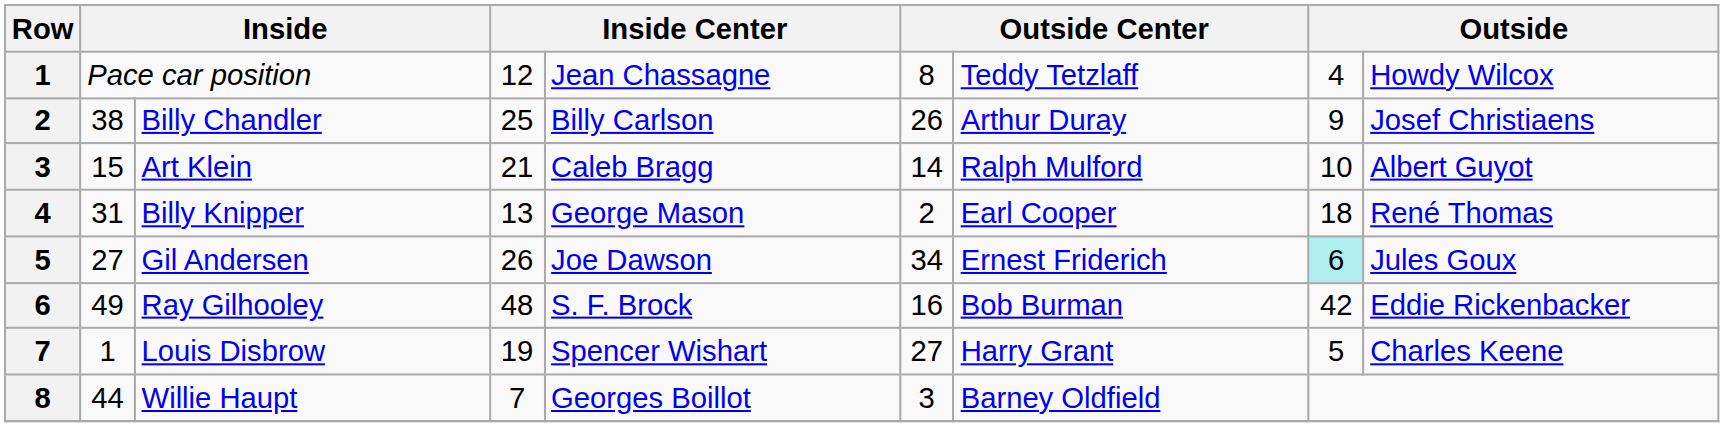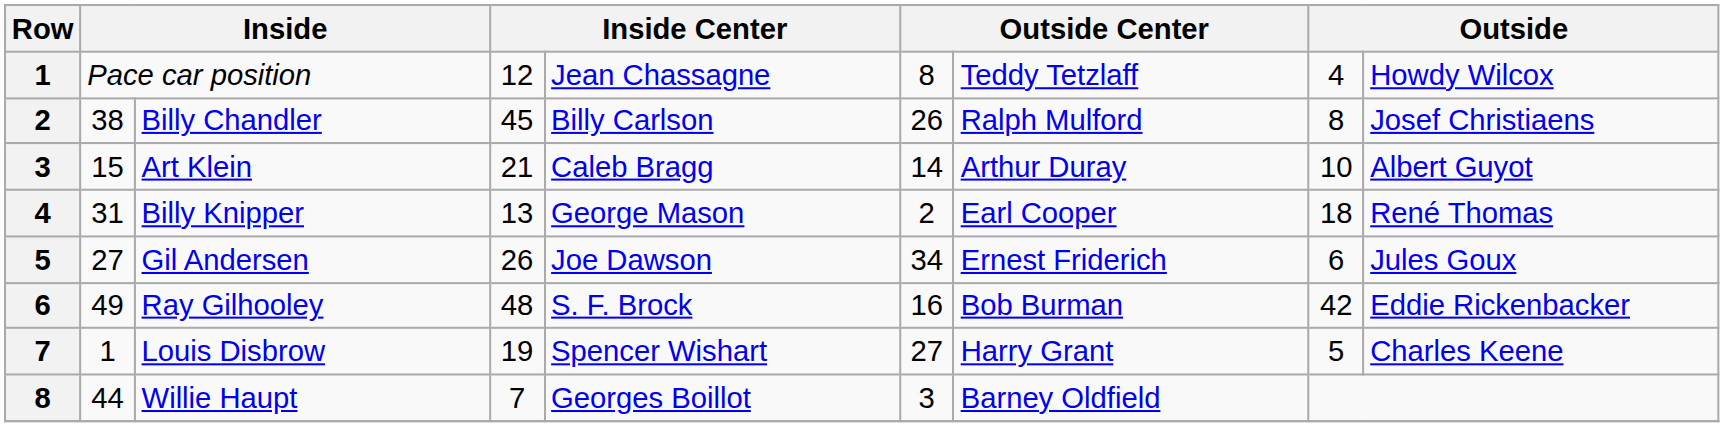Billy Chandler | column 4: 25 -> 45
Billy Chandler | column 7: Arthur Duray -> Ralph Mulford
Billy Chandler | column 8: 9 -> 8
Art Klein | column 7: Ralph Mulford -> Arthur Duray
Gil Andersen | column 8: paleturquoise background -> no background
